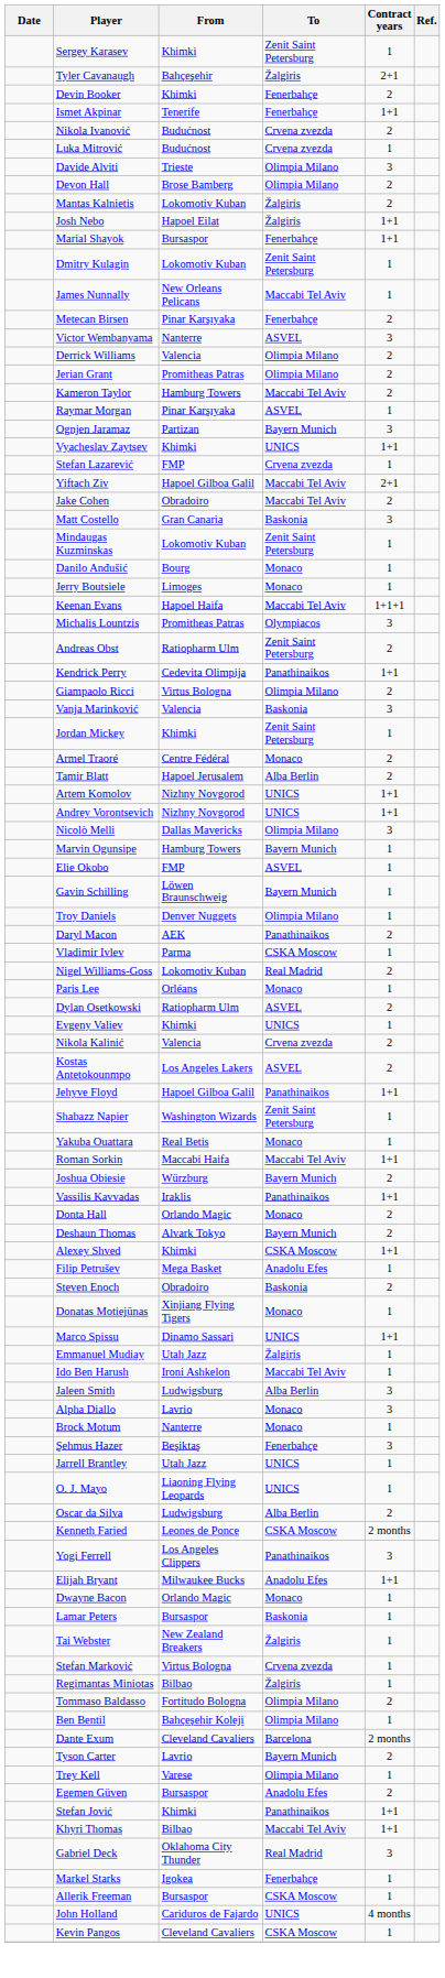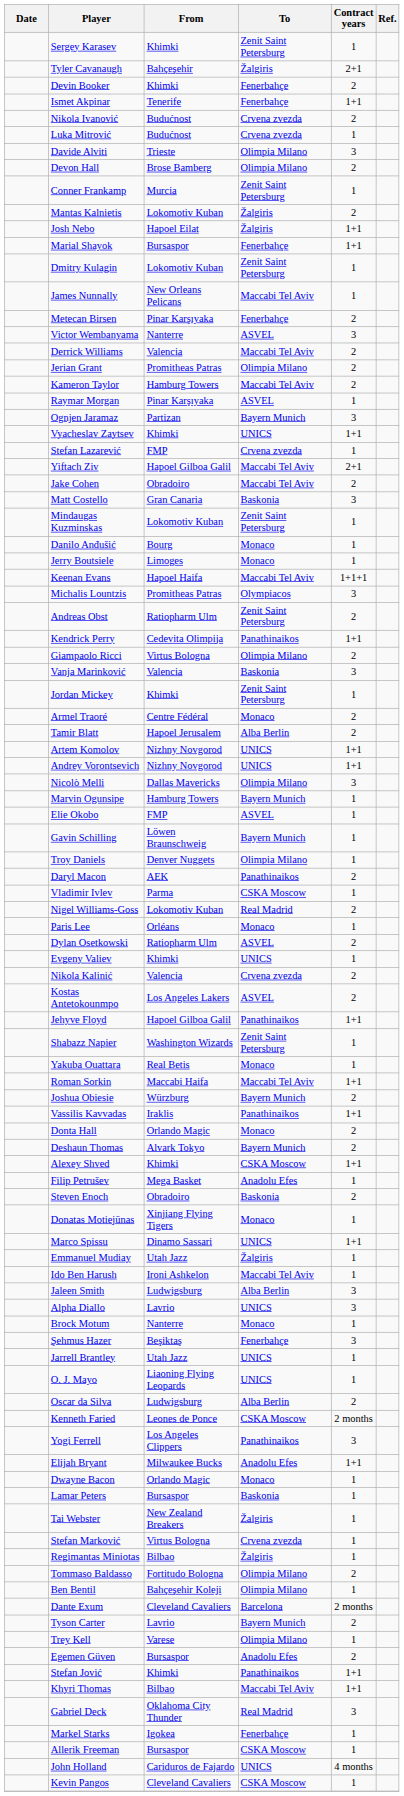+ row: Conner Frankamp | Murcia | Zenit Saint Petersburg | 1
Derrick Williams | To: Olimpia Milano -> Maccabi Tel Aviv
Alpha Diallo | To: Monaco -> UNICS
